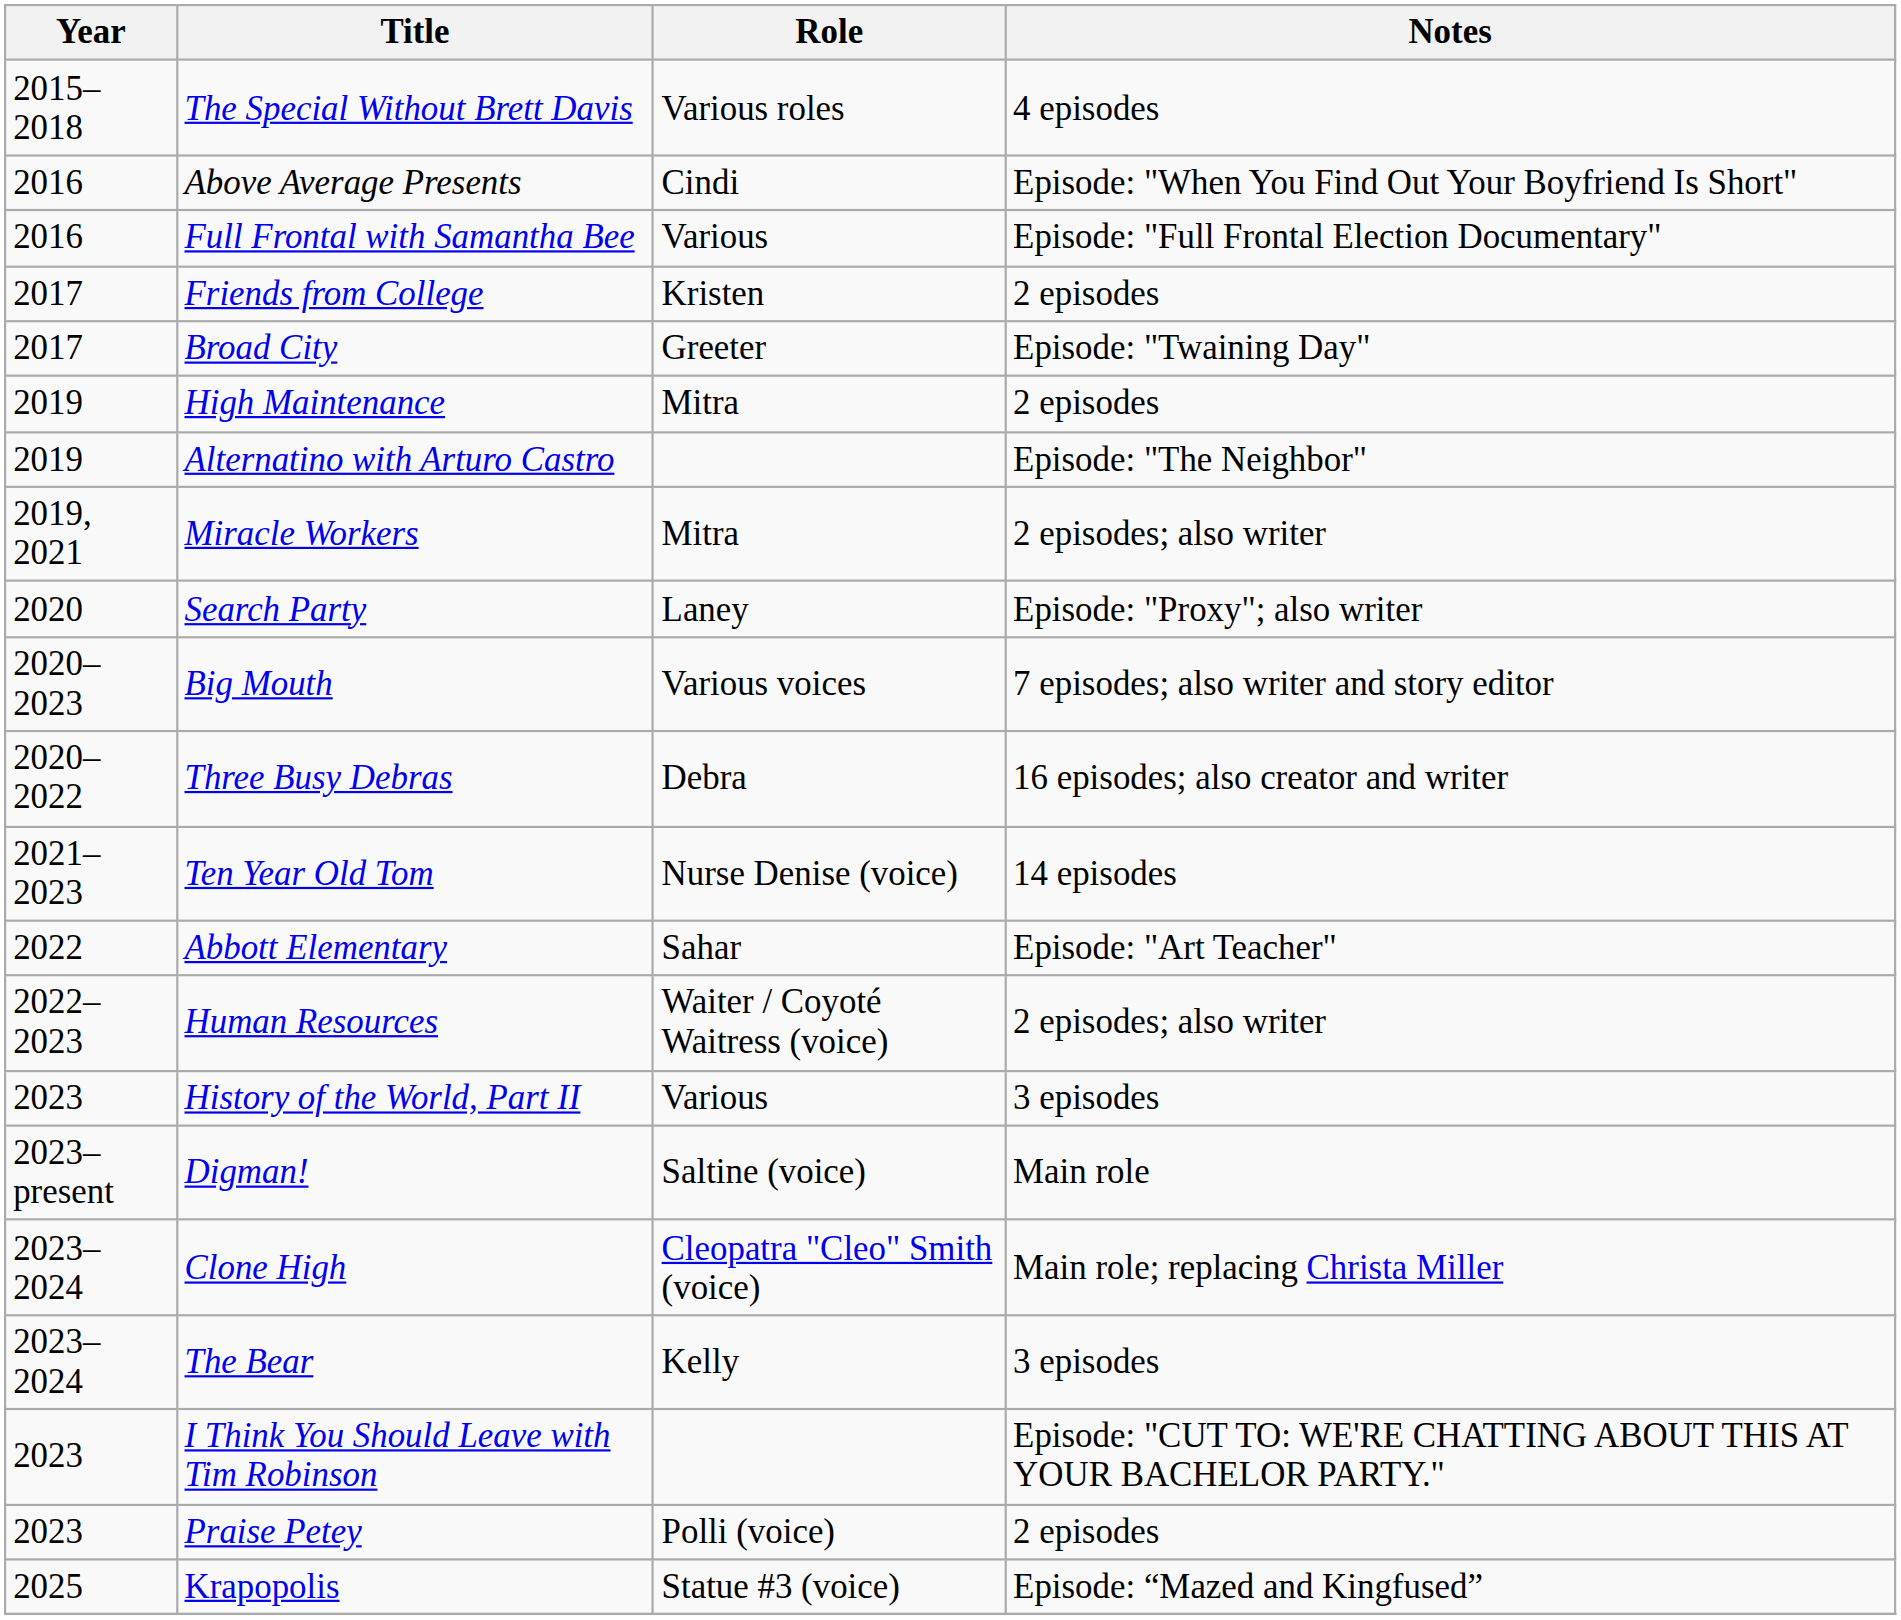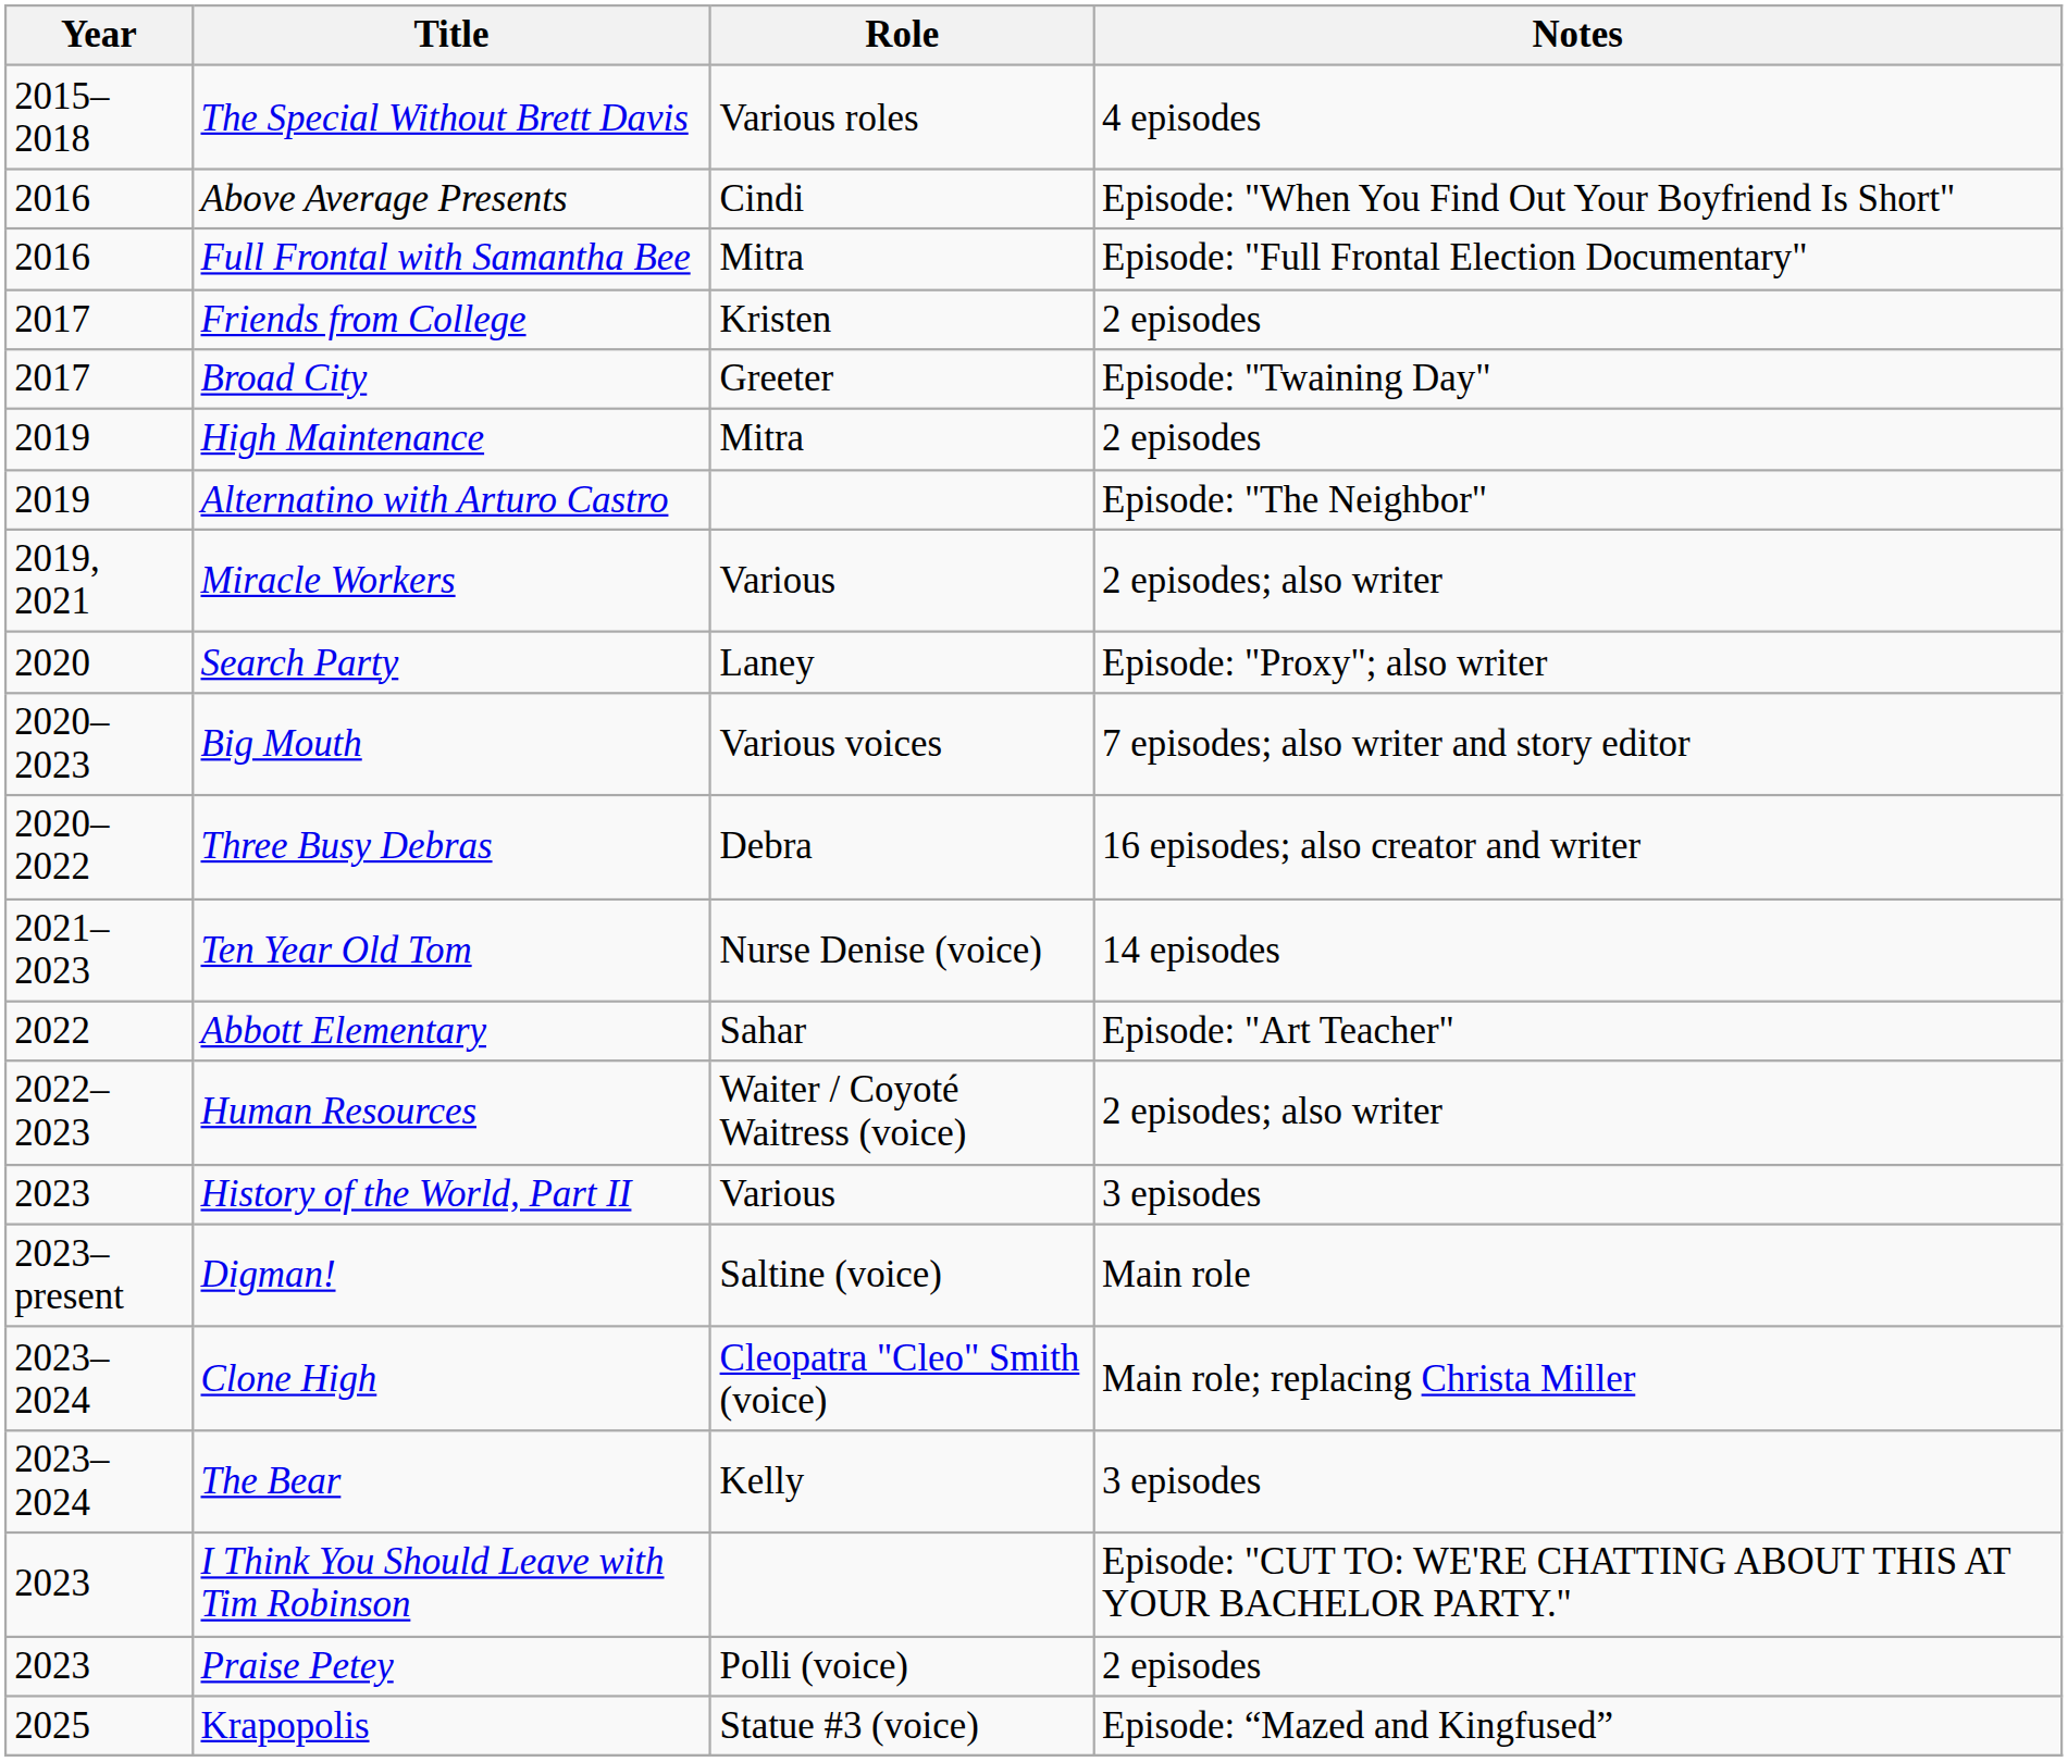Full Frontal with Samantha Bee | Role: Various -> Mitra
Miracle Workers | Role: Mitra -> Various
